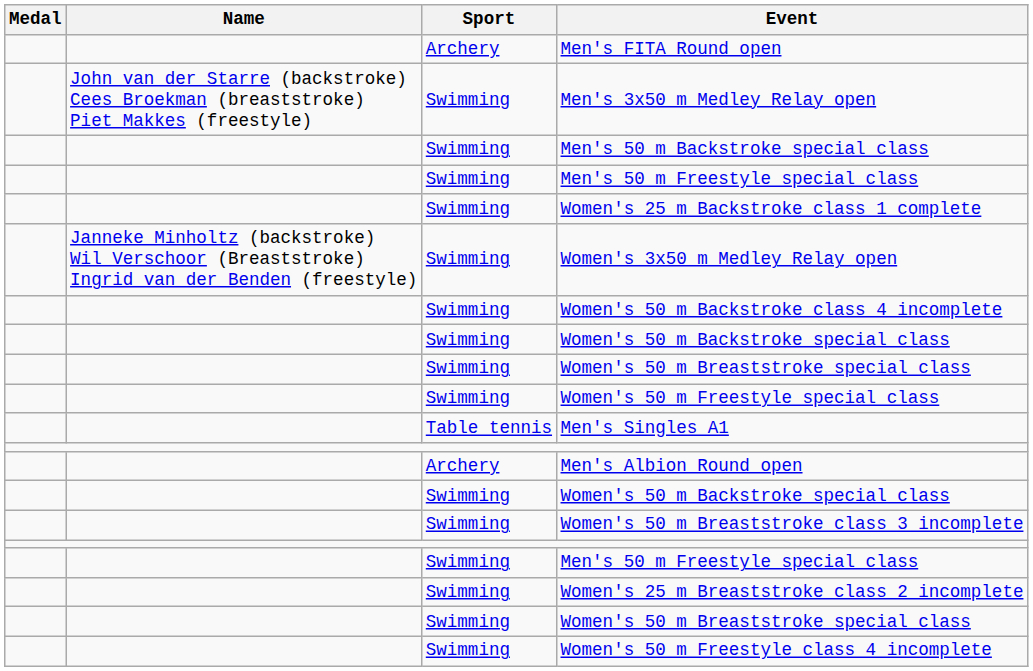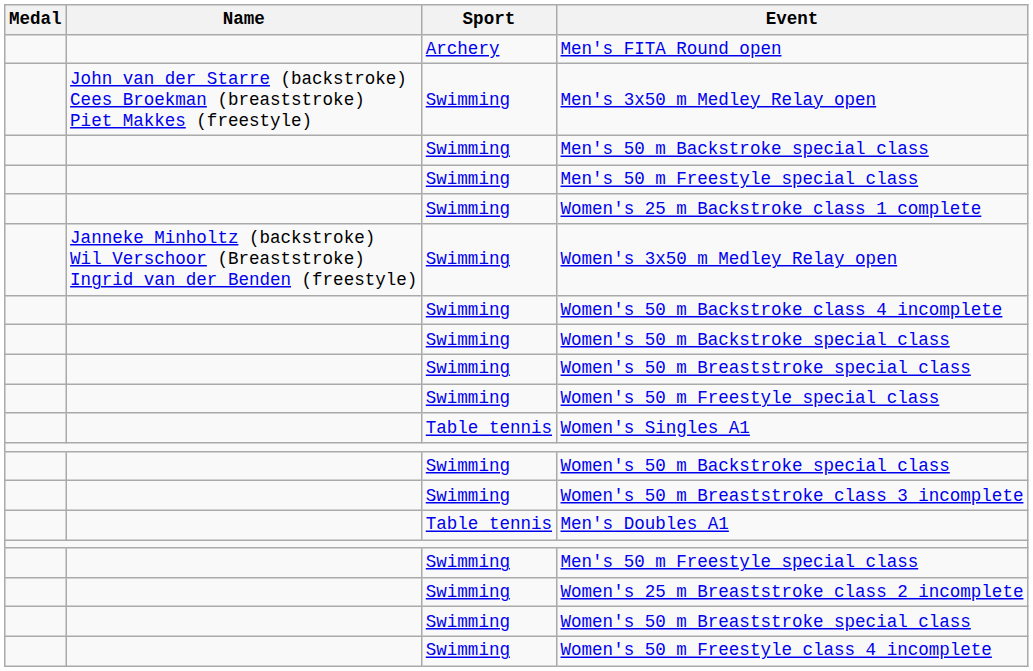- row: Table tennis | Men's Singles A1
+ row: Table tennis | Women's Singles A1
- row: Archery | Men's Albion Round open
+ row: Table tennis | Men's Doubles A1
